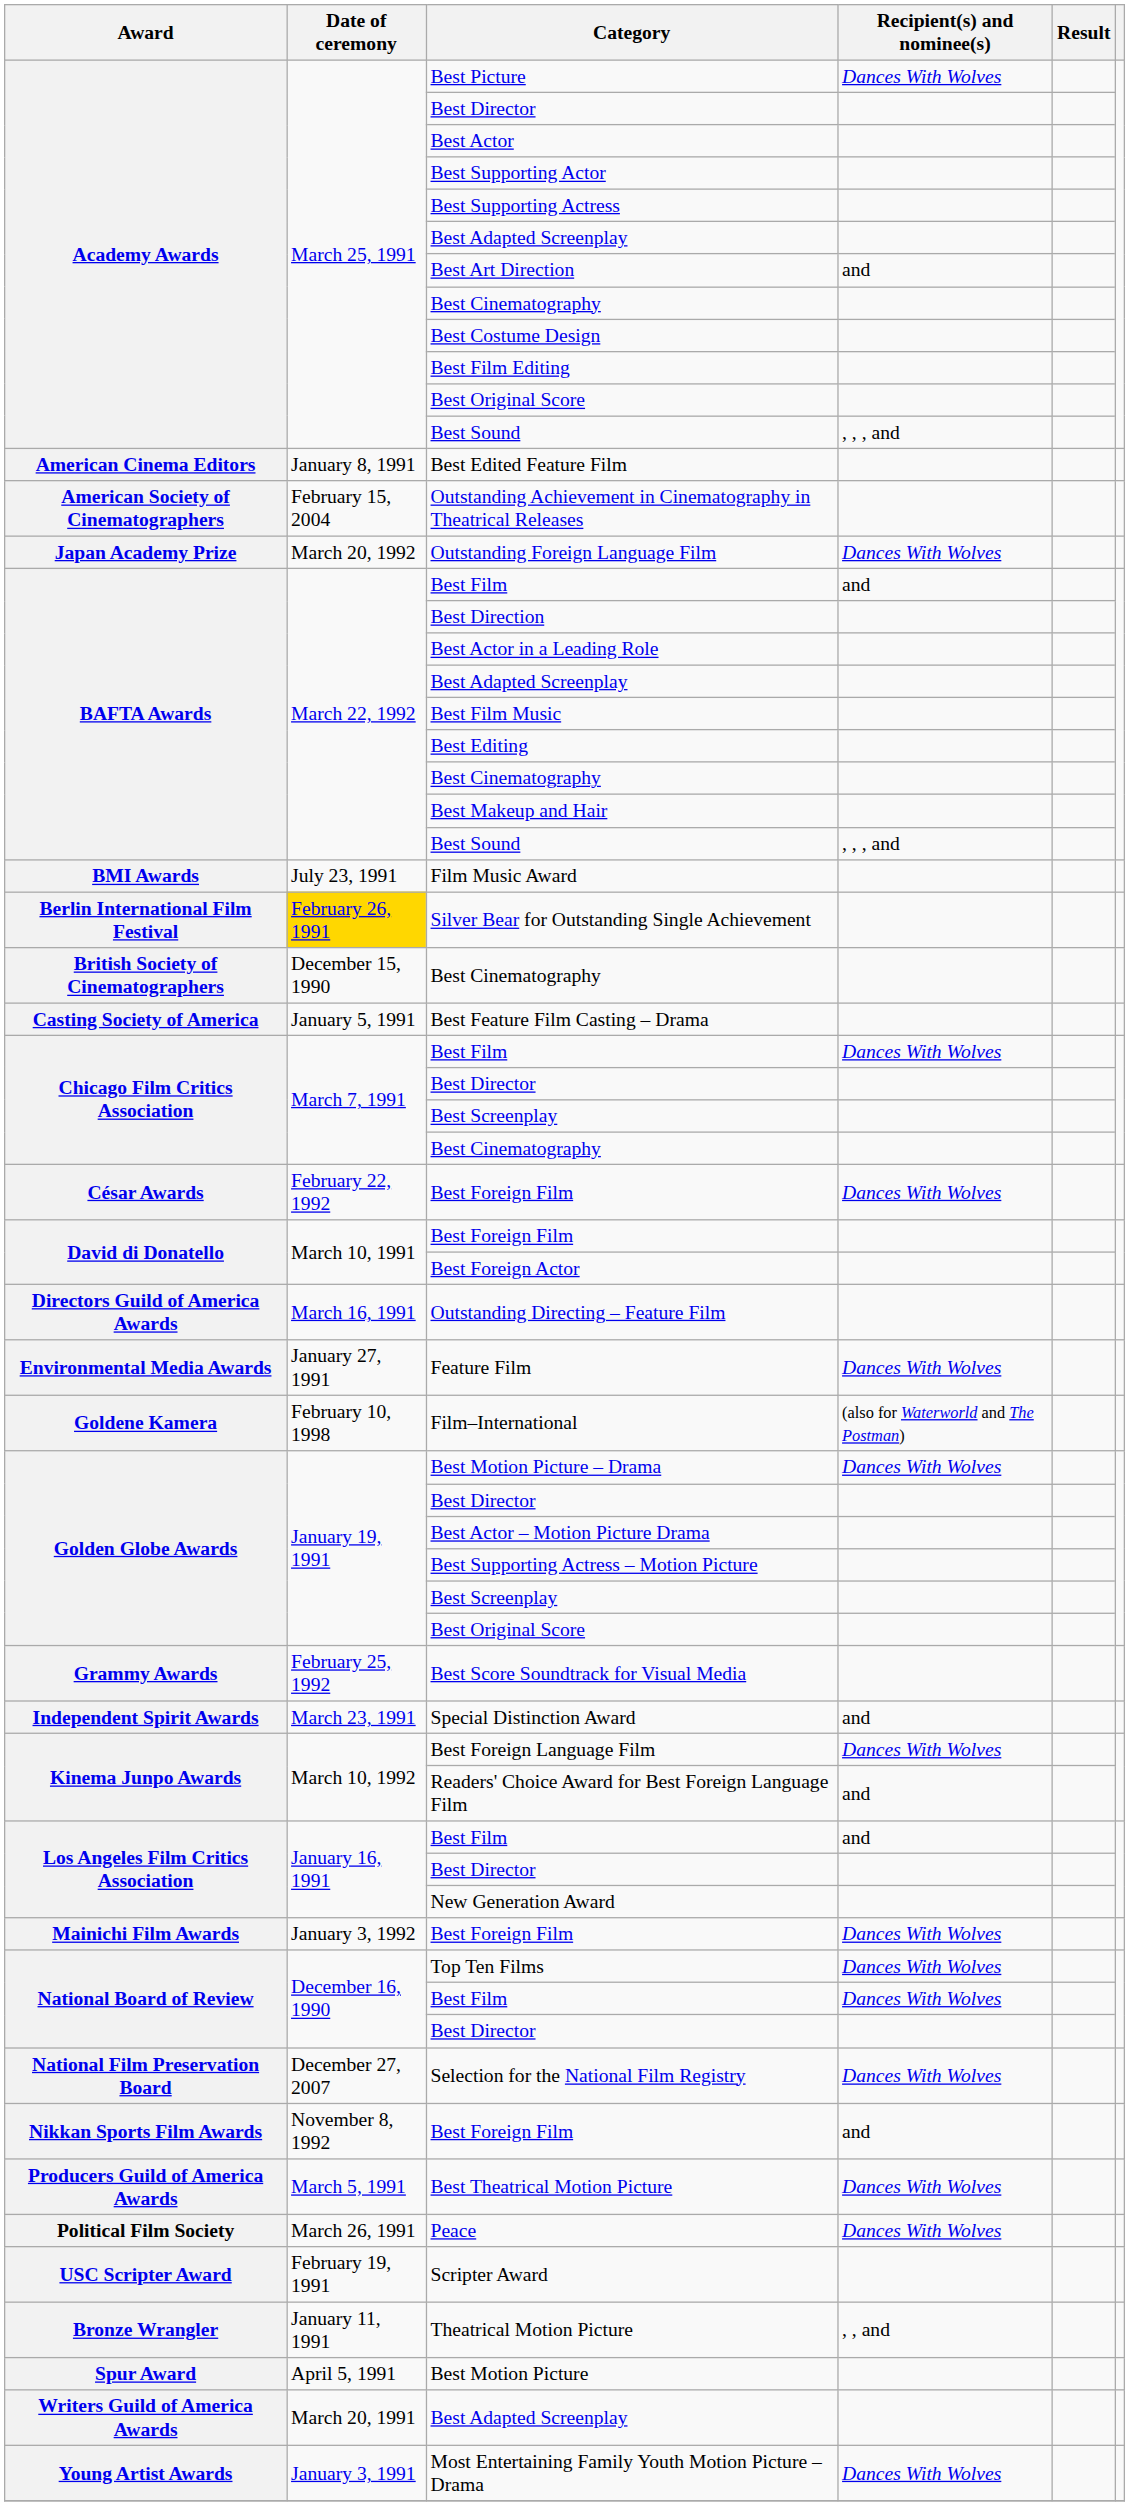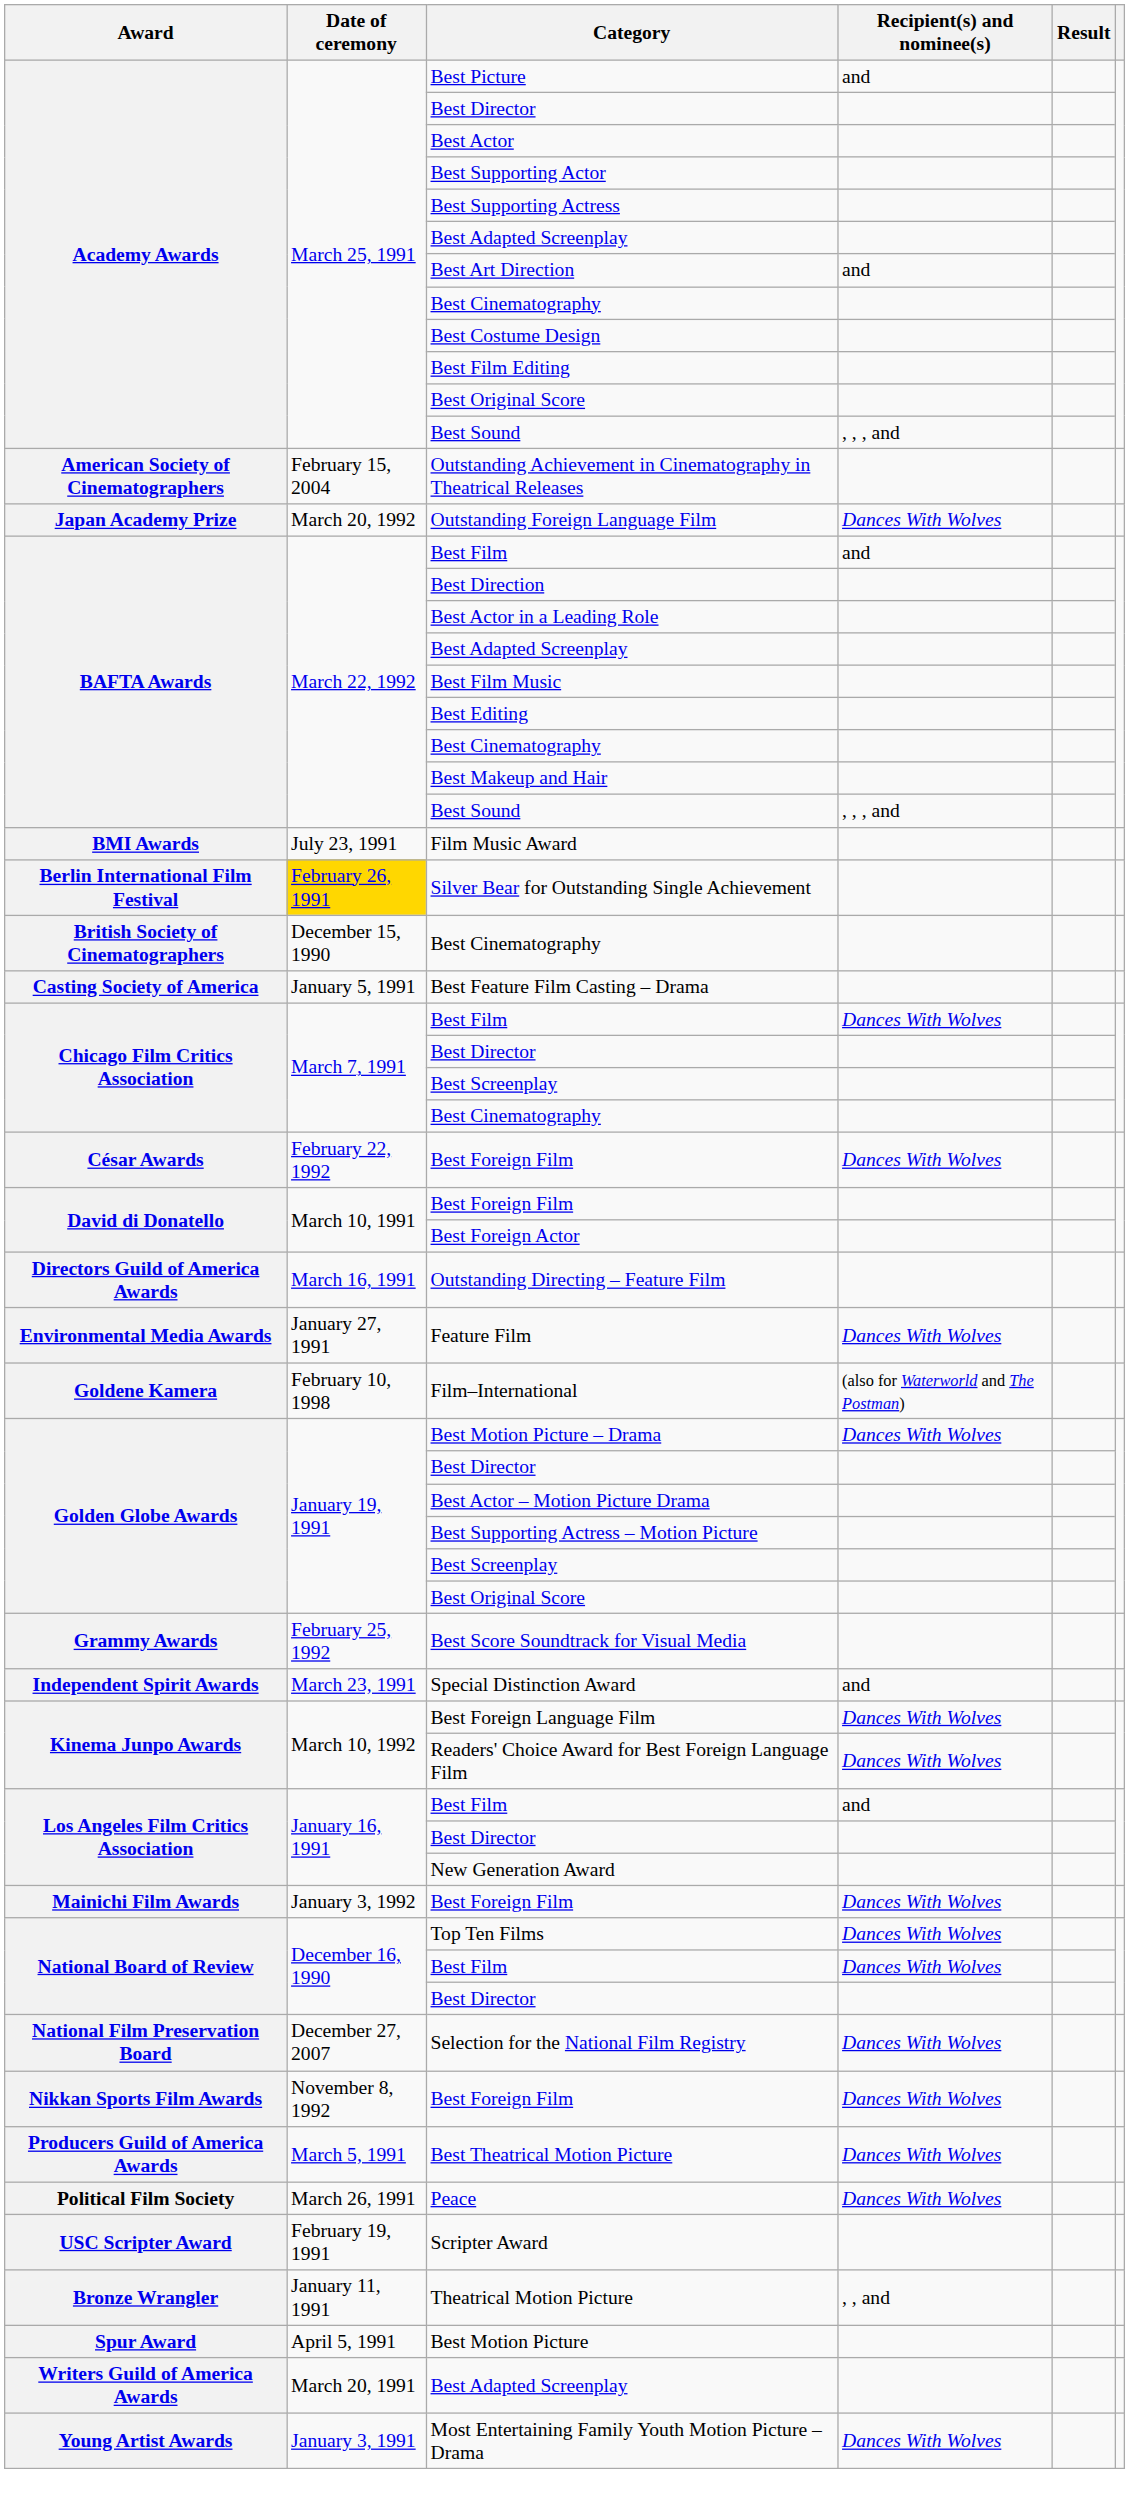Best Picture | Recipient(s) and nominee(s): Dances With Wolves -> and
- row: American Cinema Editors | January 8, 1991 | Best Edited Feature Film
Readers' Choice Award for Best Foreign Language Film | Recipient(s) and nominee(s): and -> Dances With Wolves
Nikkan Sports Film Awards / Best Foreign Film | Recipient(s) and nominee(s): and -> Dances With Wolves
